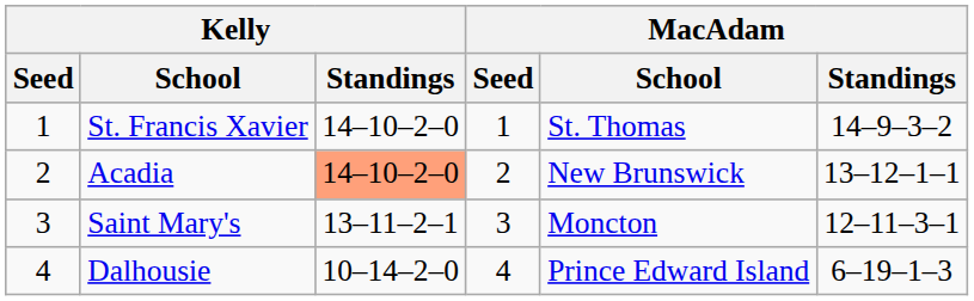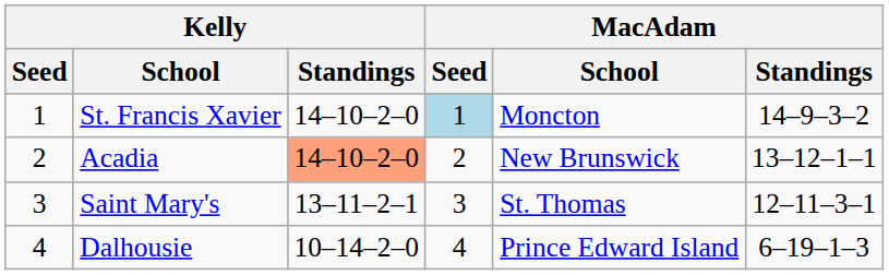St. Francis Xavier | MacAdam / Seed: no background -> lightblue background
St. Francis Xavier | MacAdam / School: St. Thomas -> Moncton
Saint Mary's | MacAdam / School: Moncton -> St. Thomas
